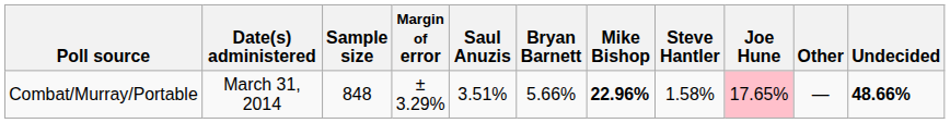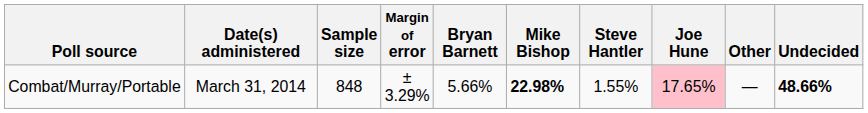- column: Saul Anuzis | 3.51%
Combat/Murray/Portable | Mike Bishop: 22.96% -> 22.98%
Combat/Murray/Portable | Steve Hantler: 1.58% -> 1.55%
